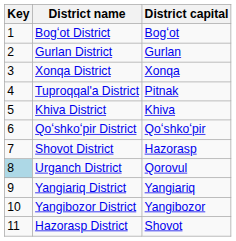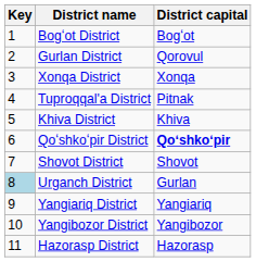Gurlan District | District capital: Gurlan -> Qorovul
Qoʻshkoʻpir District | District capital: normal -> bold
Shovot District | District capital: Hazorasp -> Shovot
Urganch District | District capital: Qorovul -> Gurlan
Hazorasp District | District capital: Shovot -> Hazorasp
